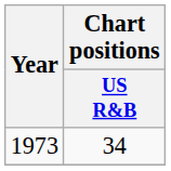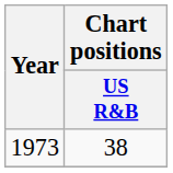1973 | Chart positions / US R&B: 34 -> 38
